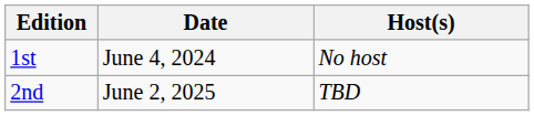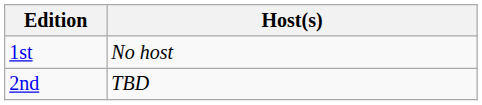- column: Date | June 4, 2024 | June 2, 2025
